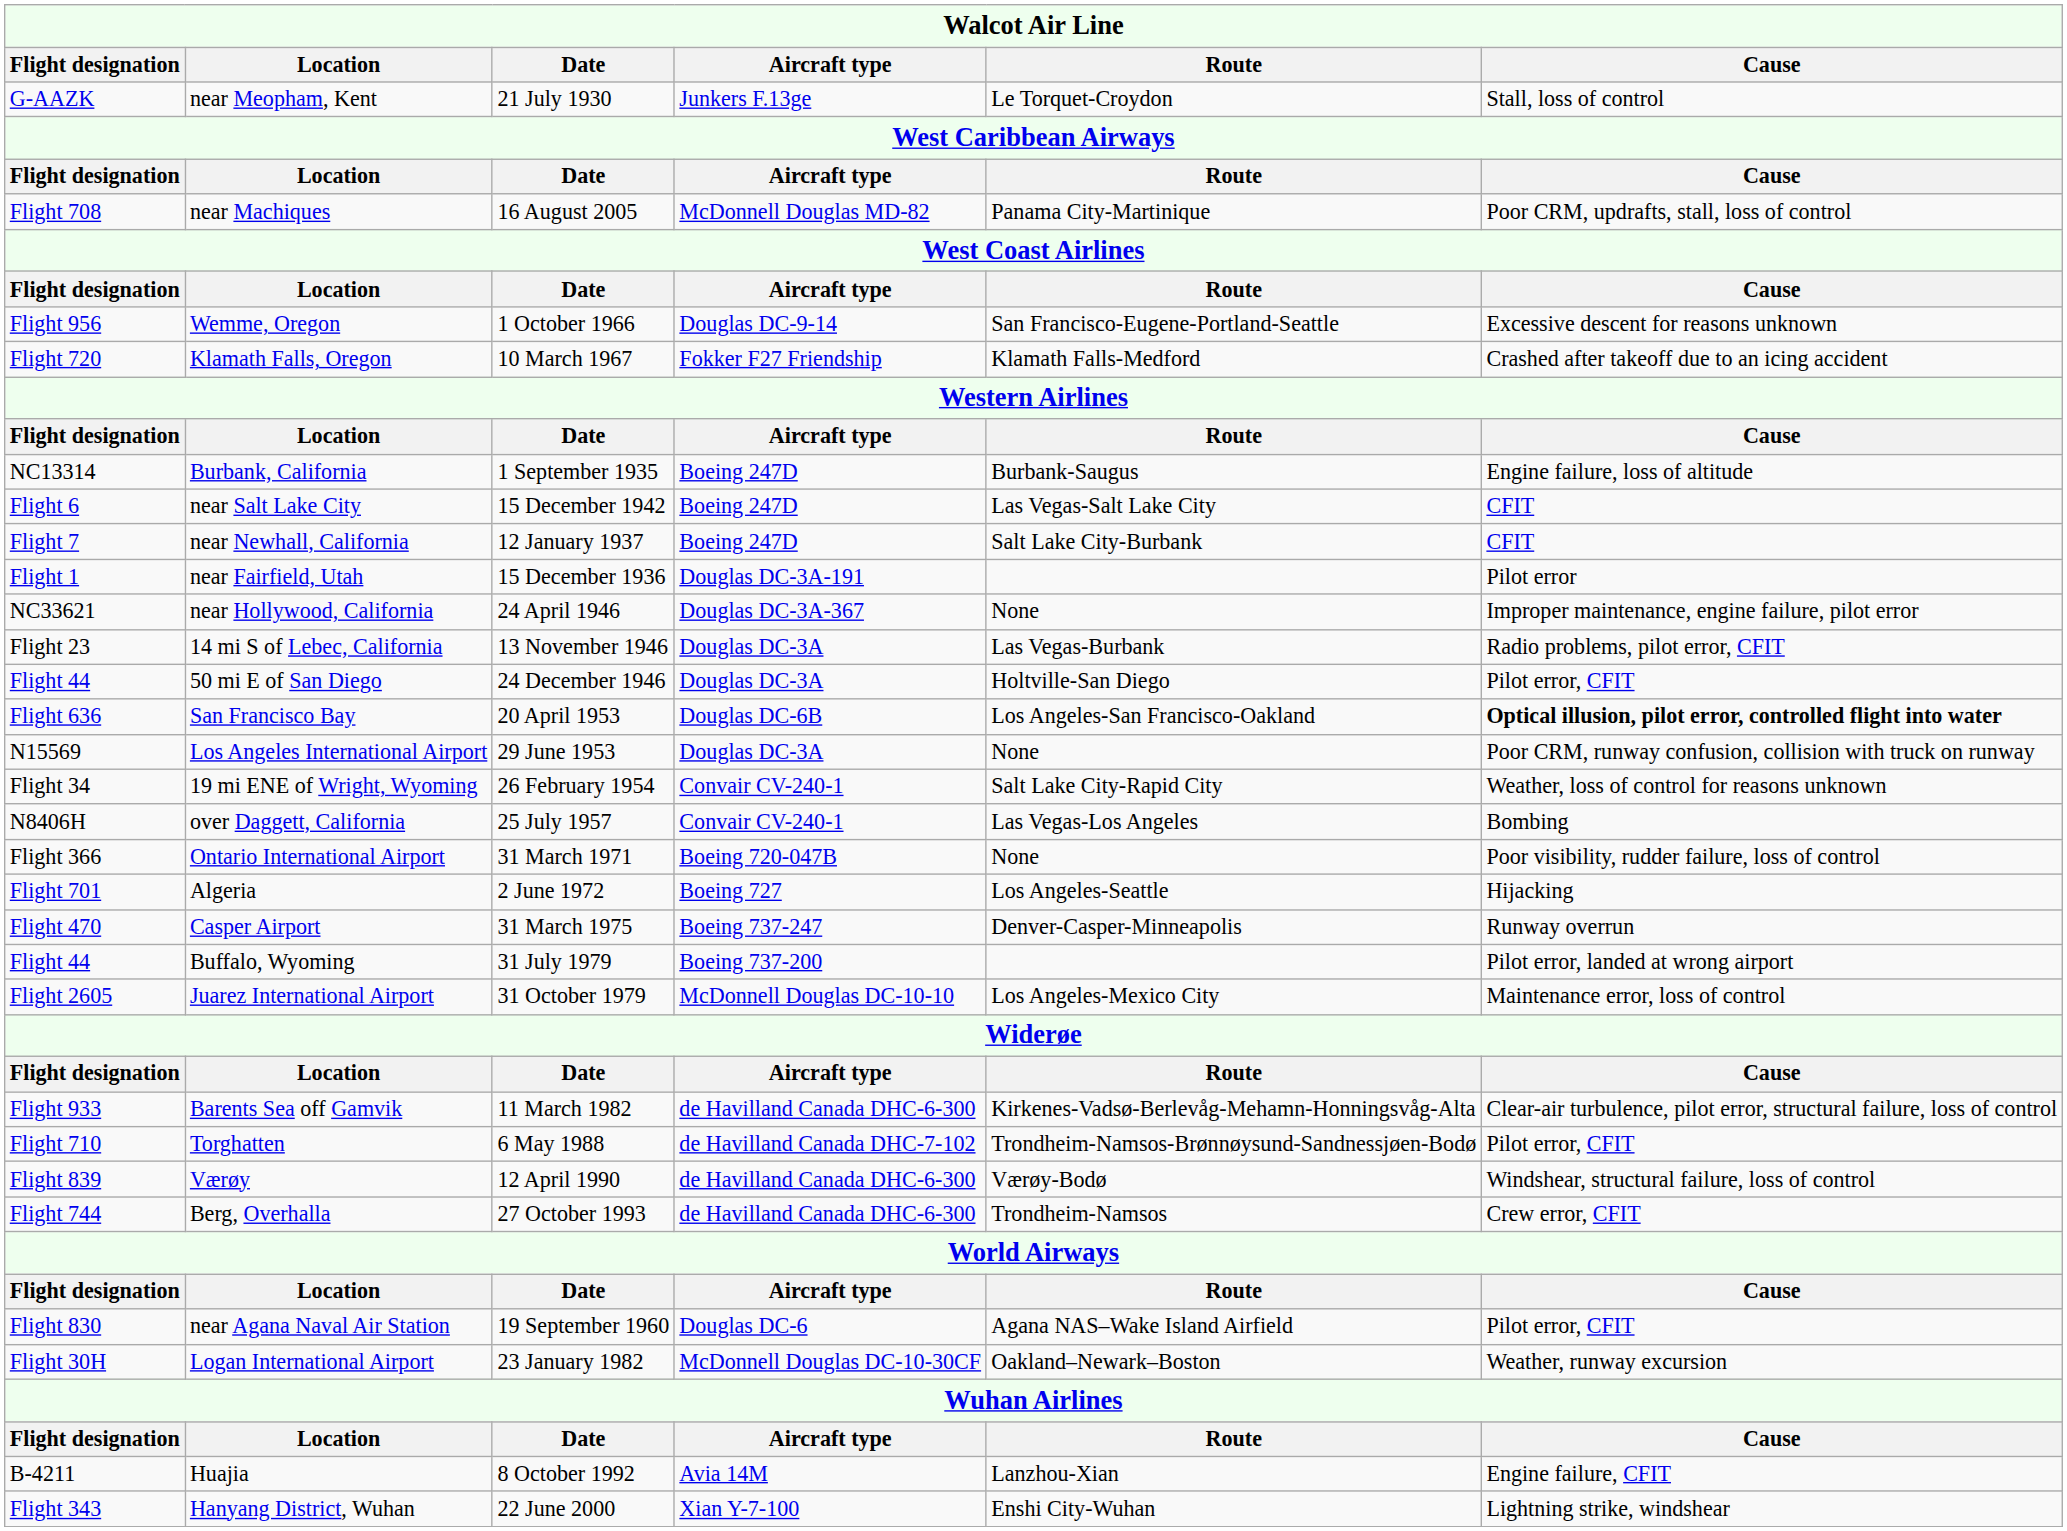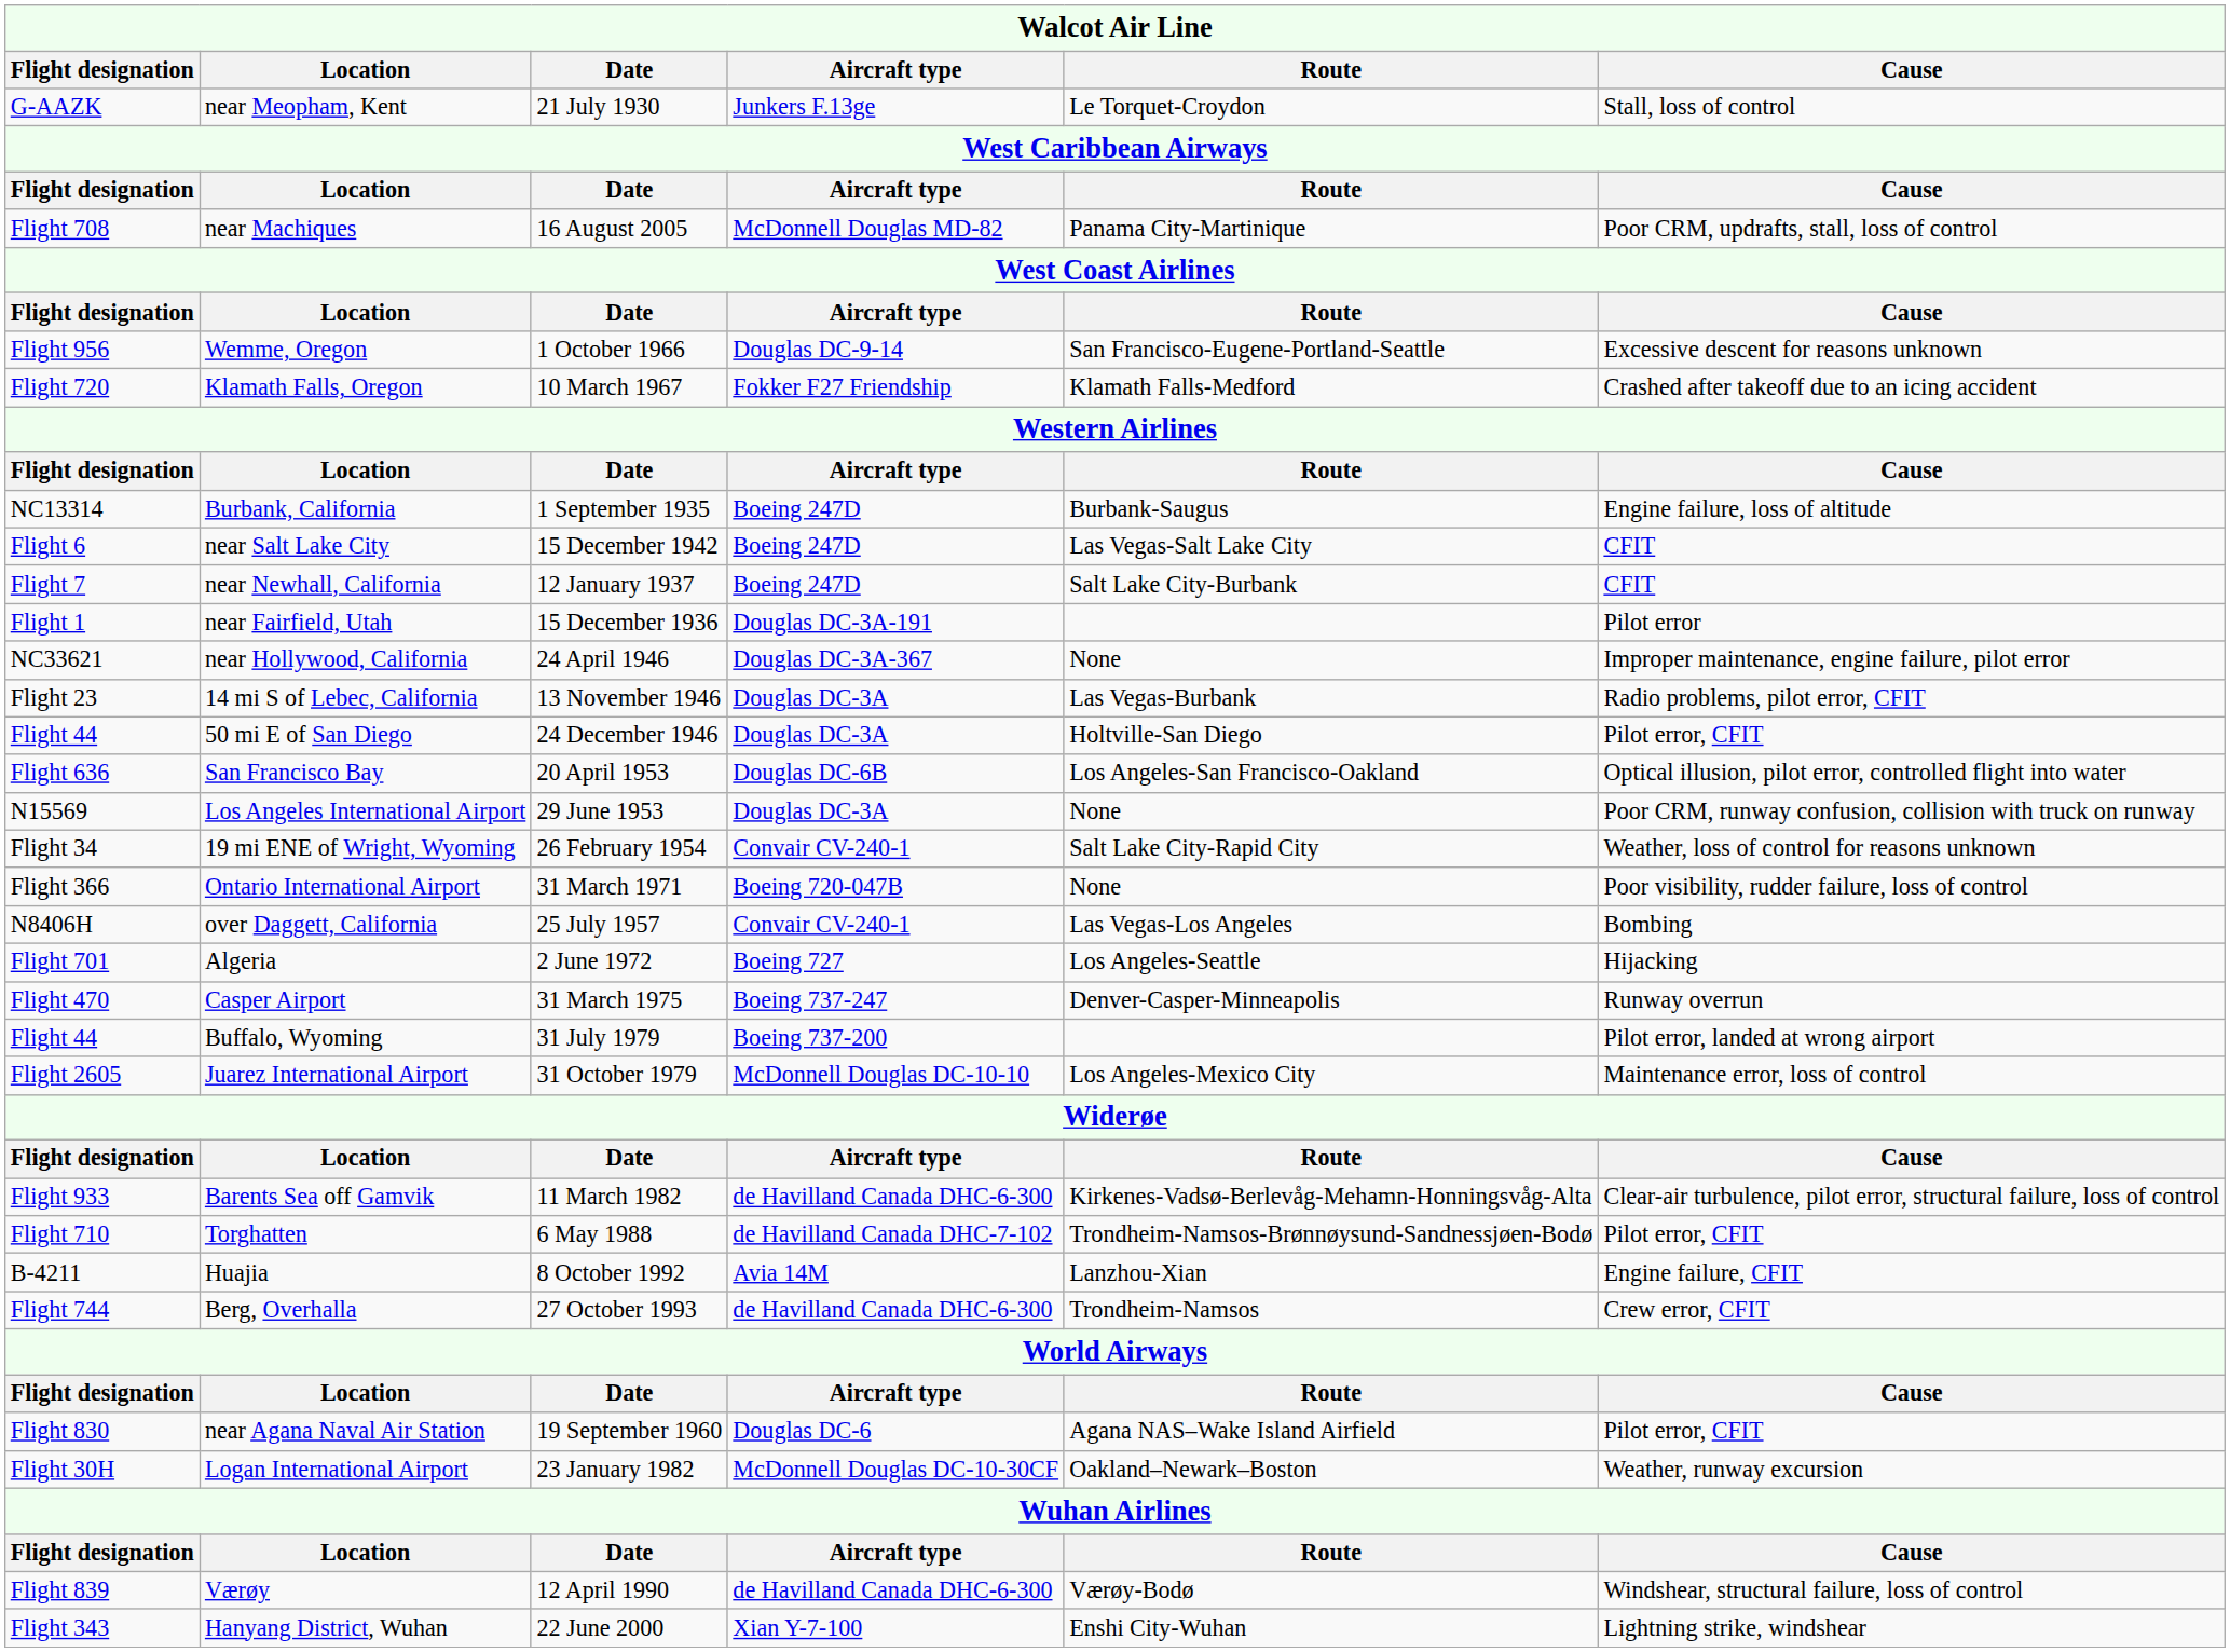San Francisco Bay | Cause: bold -> normal
rows swapped: over Daggett, California <-> Ontario International Airport
rows swapped: Værøy <-> Huajia
